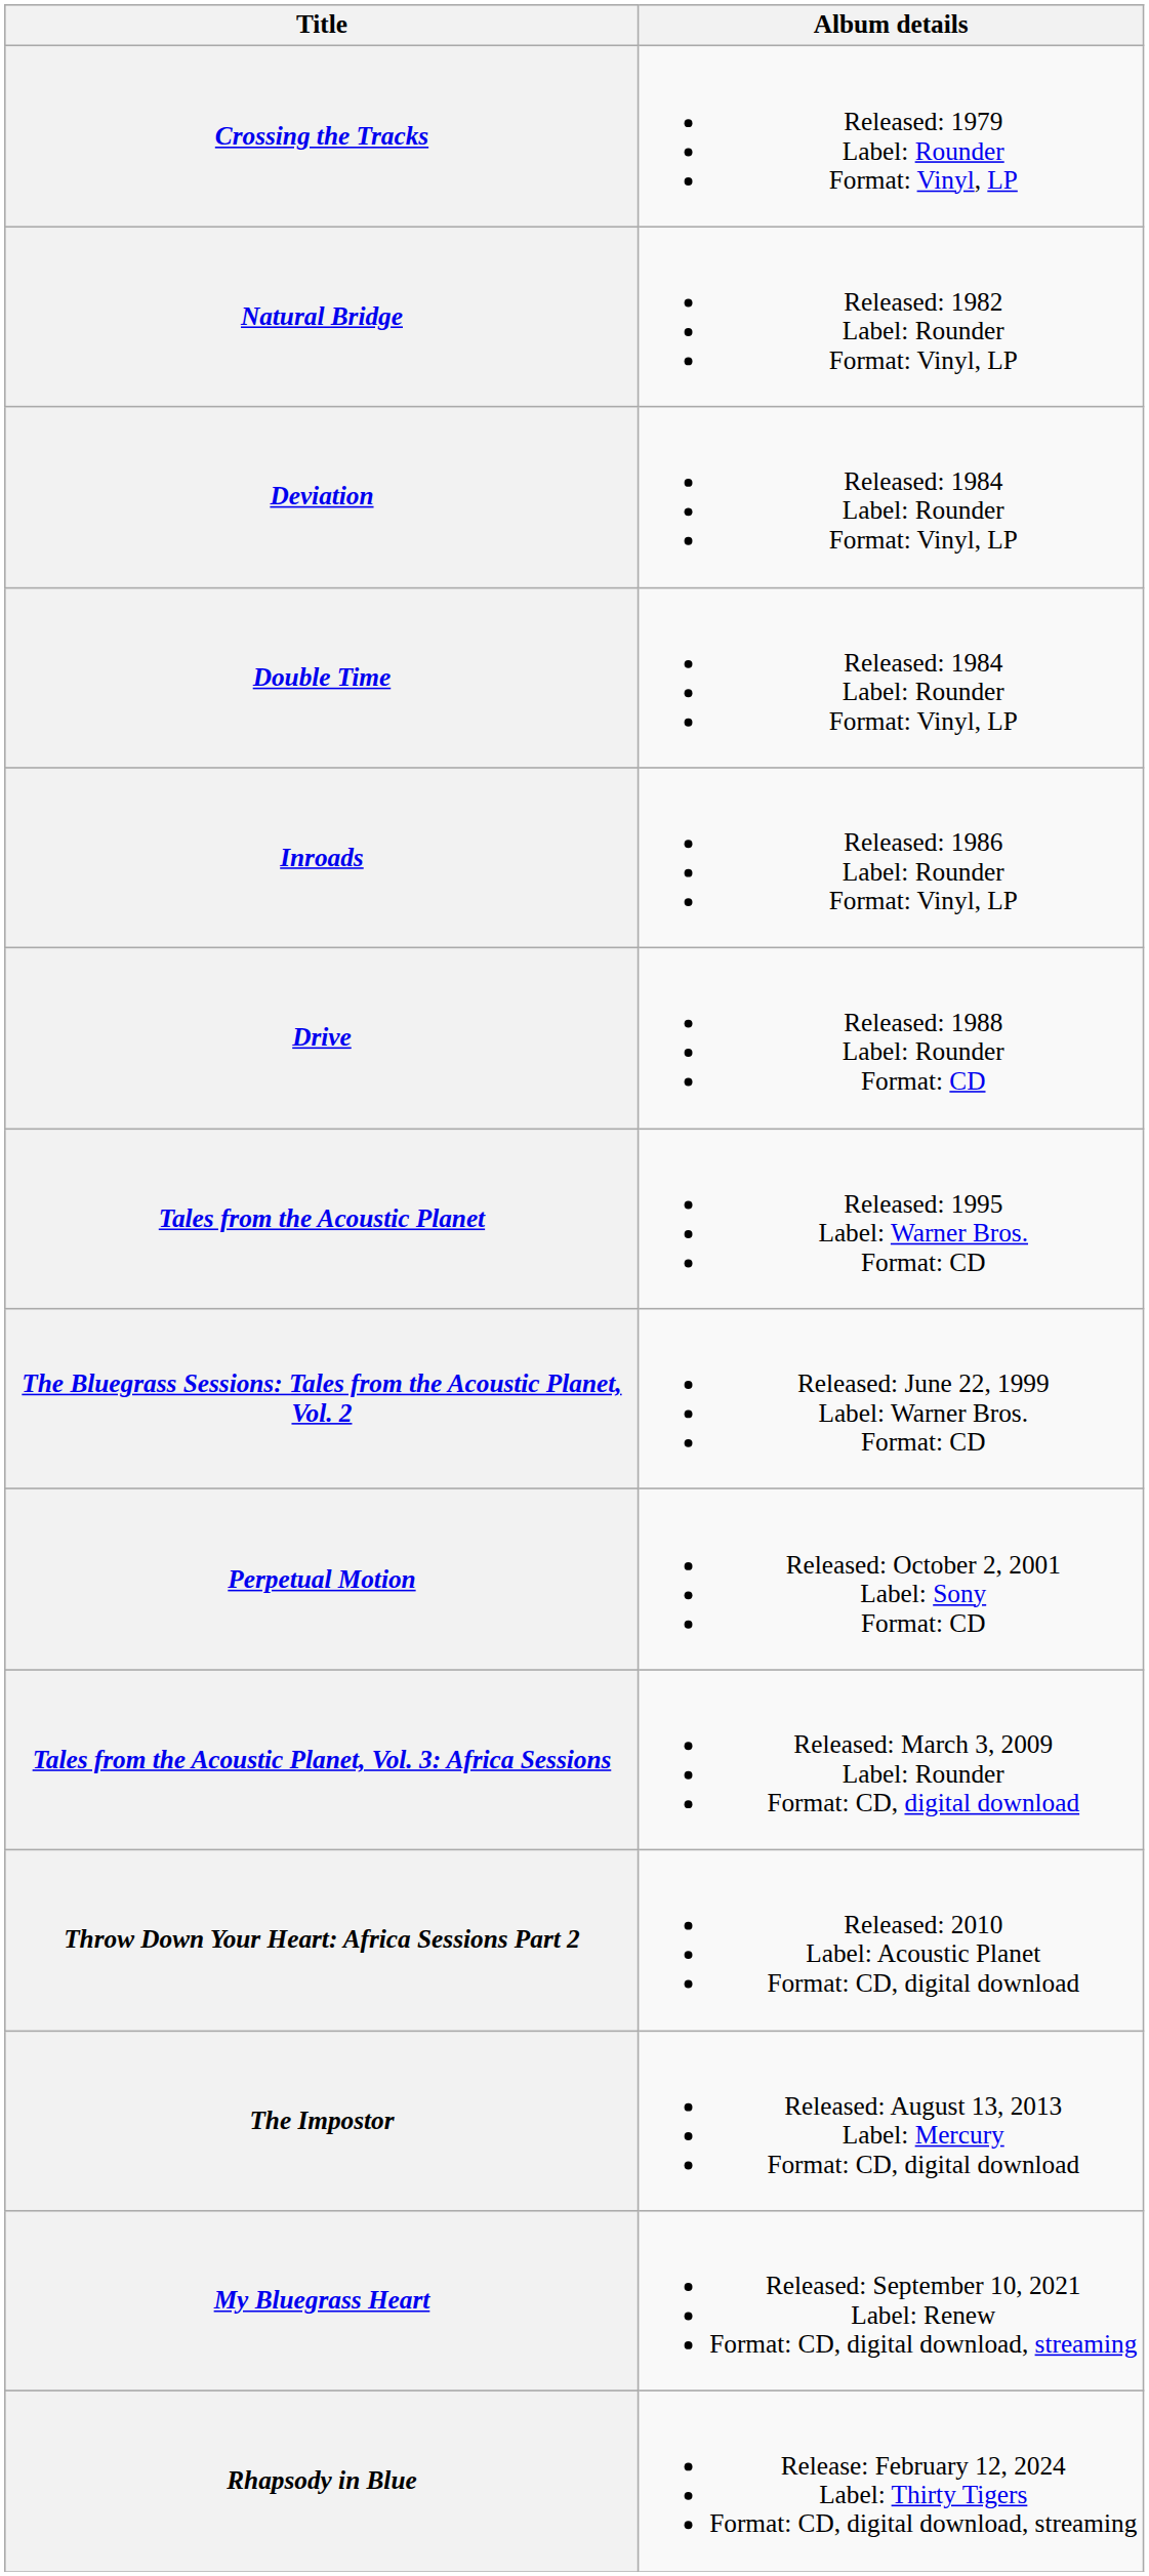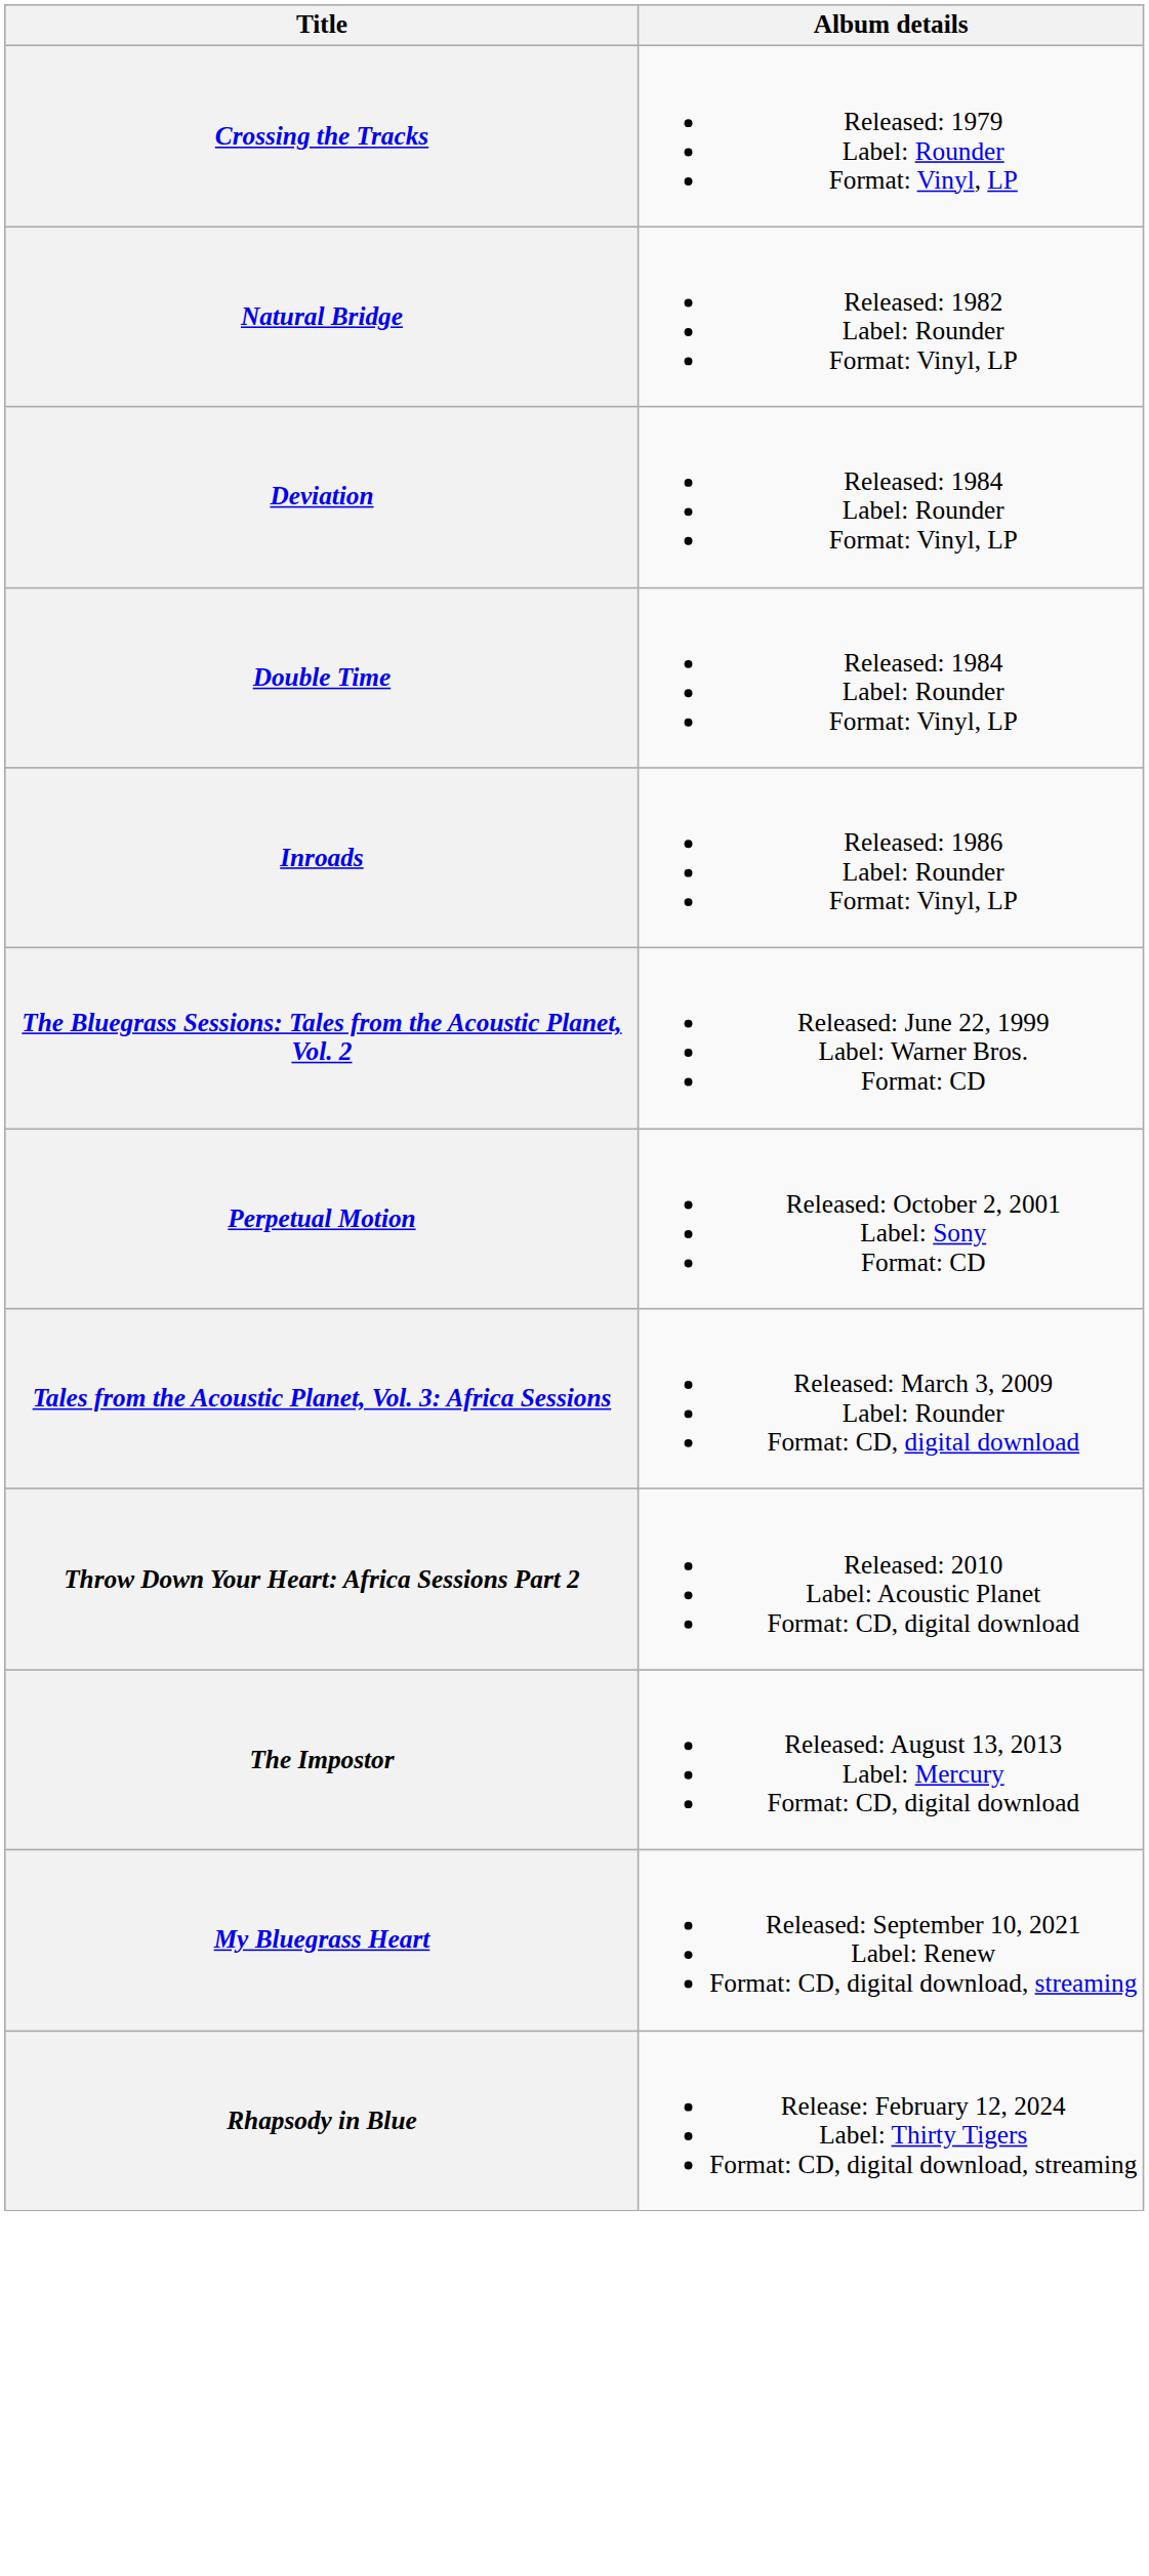- row: Drive | Released: 1988 Label: Rounder Format: CD
- row: Tales from the Acoustic Planet | Released: 1995 Label: Warner Bros. Format: CD
